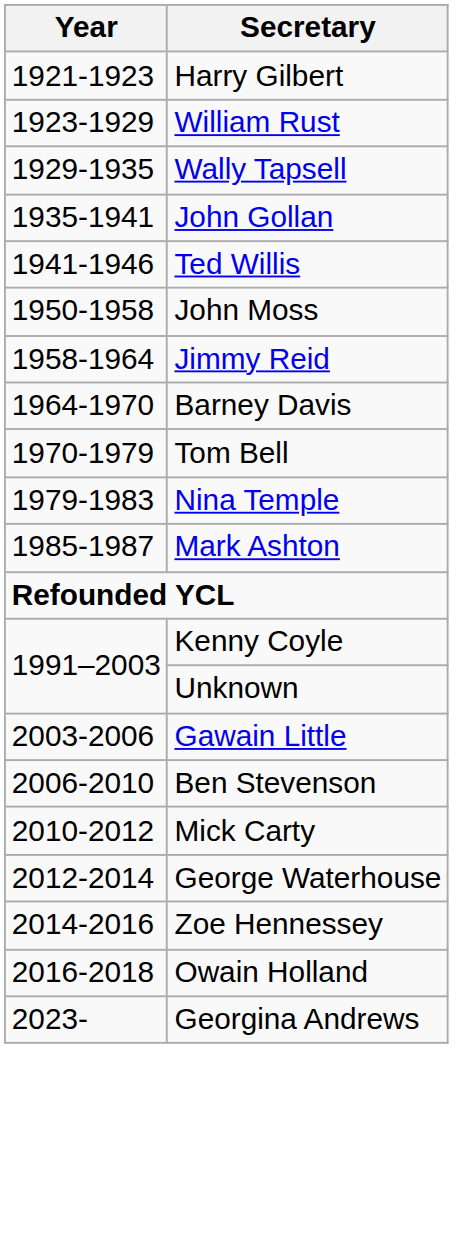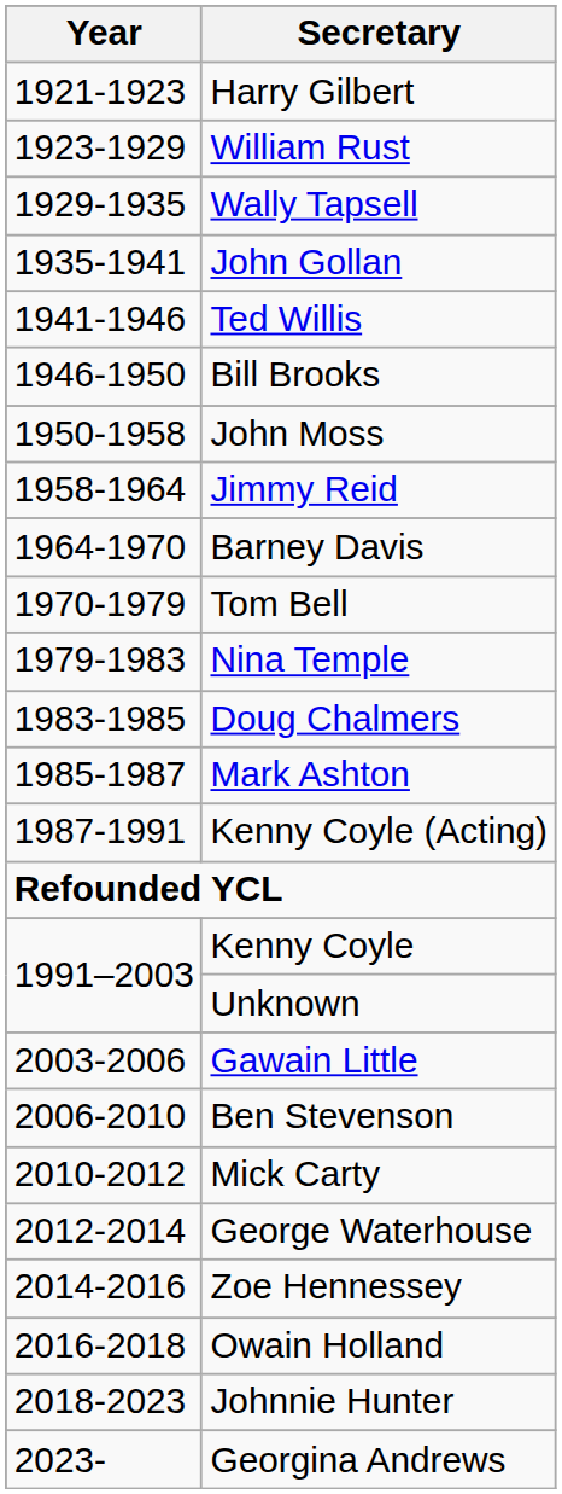+ row: 1946-1950 | Bill Brooks
+ row: 1983-1985 | Doug Chalmers
+ row: 1987-1991 | Kenny Coyle (Acting)
+ row: 2018-2023 | Johnnie Hunter
